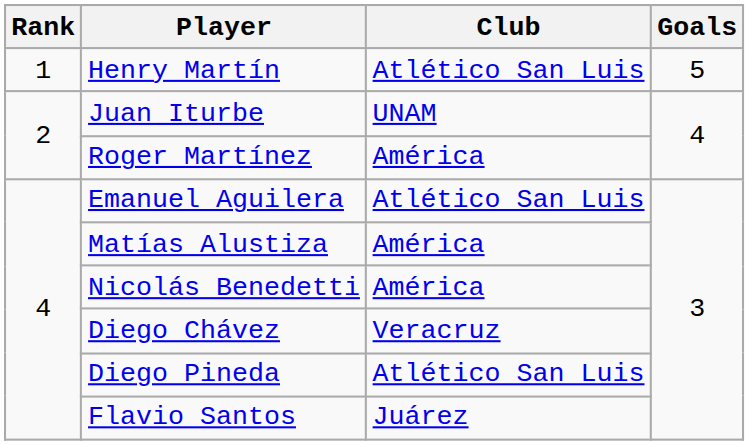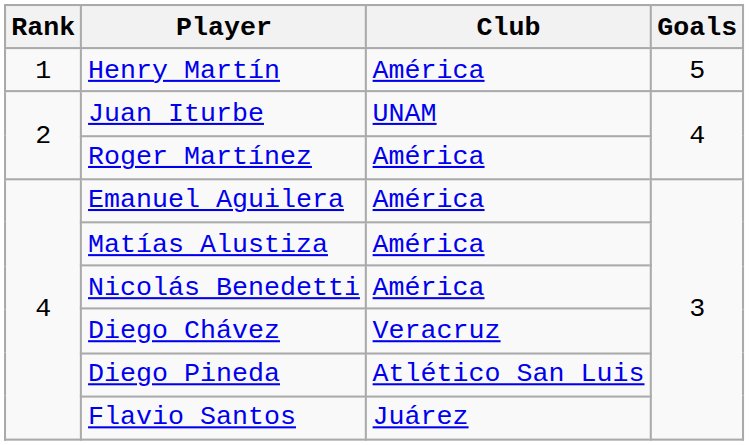Henry Martín | Club: Atlético San Luis -> América
Emanuel Aguilera | Club: Atlético San Luis -> América
